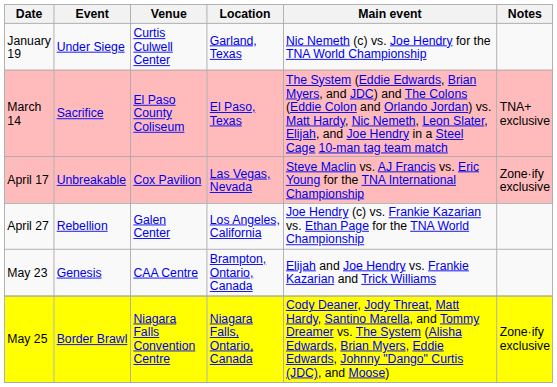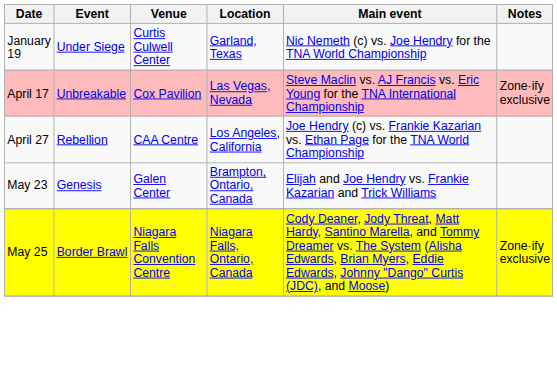- row: March 14 | Sacrifice | El Paso County Coliseum | El Paso, Texas | The System (Eddie Edwards, Brian Myers, and JDC) and The Colons (Eddie Colon and Orlando Jordan) vs. Matt Hardy, Nic Nemeth, Leon Slater, Elijah, and Joe Hendry in a Steel Cage 10-man tag team match | TNA+ exclusive
April 27 | Venue: Galen Center -> CAA Centre
May 23 | Venue: CAA Centre -> Galen Center
